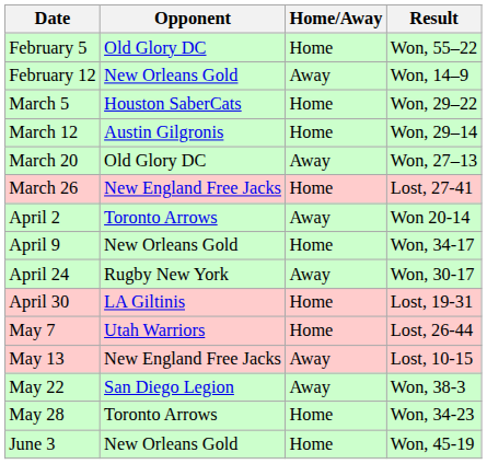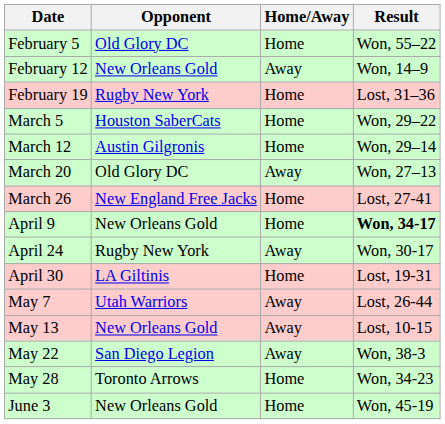+ row: February 19 | Rugby New York | Home | Lost, 31–36
- row: April 2 | Toronto Arrows | Away | Won 20-14
April 9 | Result: normal -> bold
May 7 | Home/Away: Home -> Away
May 13 | Opponent: New England Free Jacks -> New Orleans Gold
